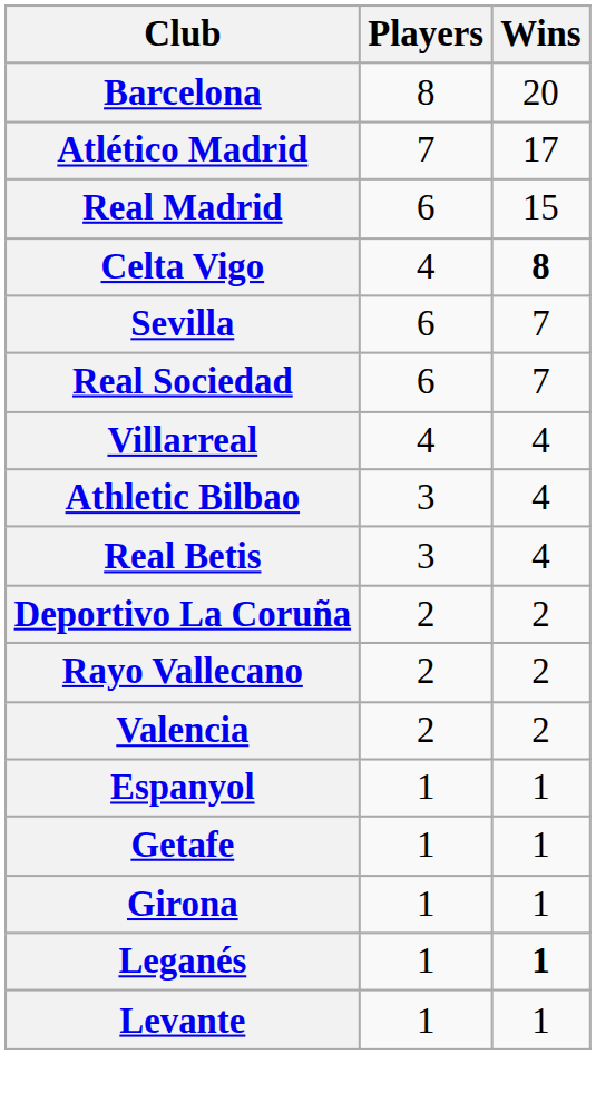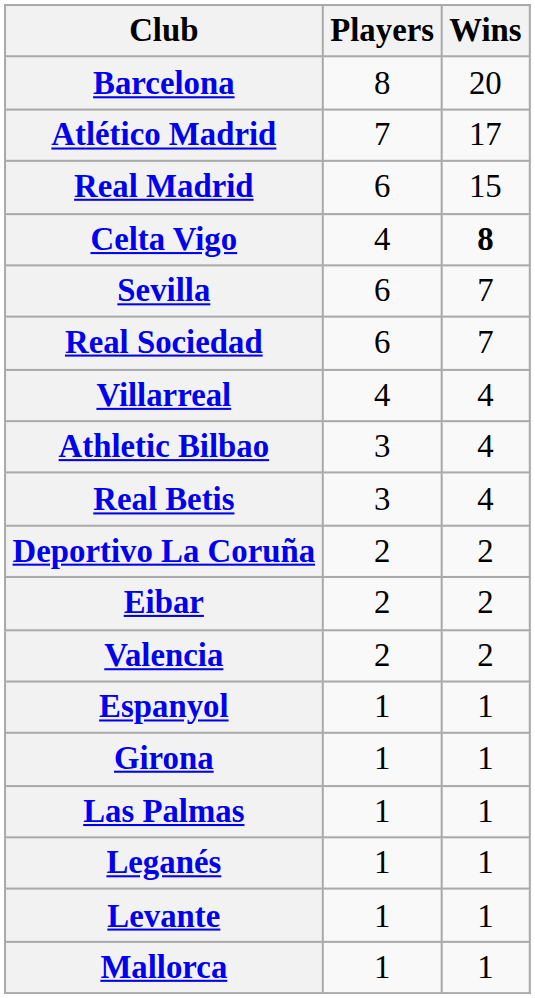+ row: Eibar | 2 | 2
- row: Rayo Vallecano | 2 | 2
- row: Getafe | 1 | 1
+ row: Las Palmas | 1 | 1
Leganés | Wins: bold -> normal
+ row: Mallorca | 1 | 1
